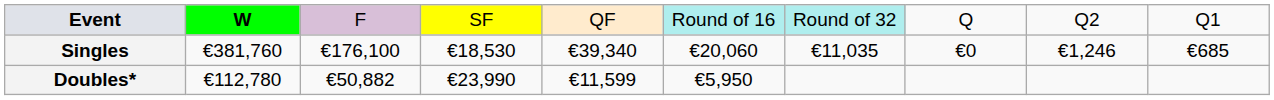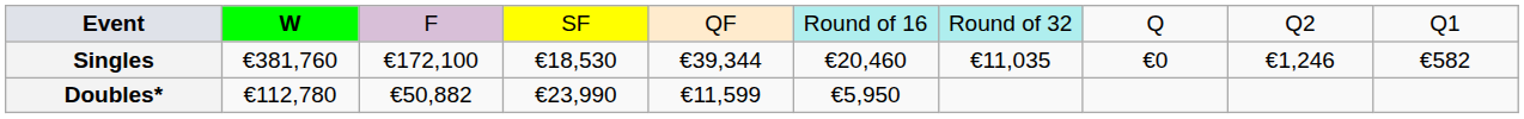Singles | column 3: €176,100 -> €172,100
Singles | column 5: €39,340 -> €39,344
Singles | column 6: €20,060 -> €20,460
Singles | column 10: €685 -> €582
